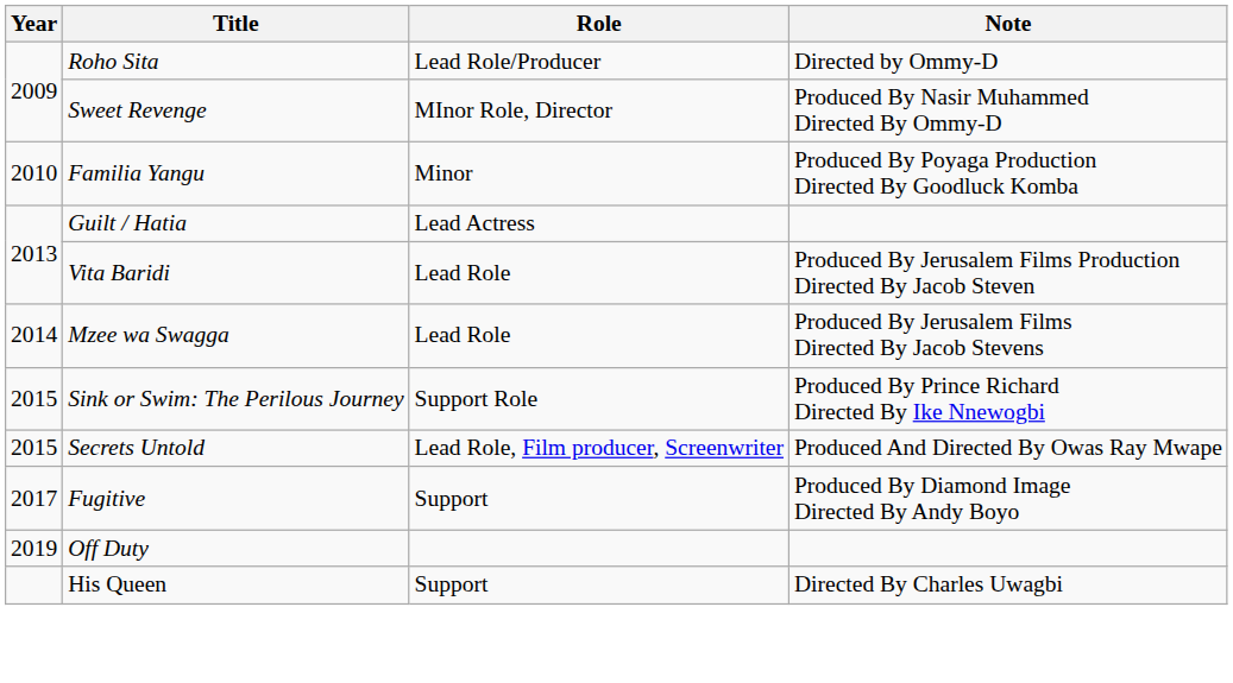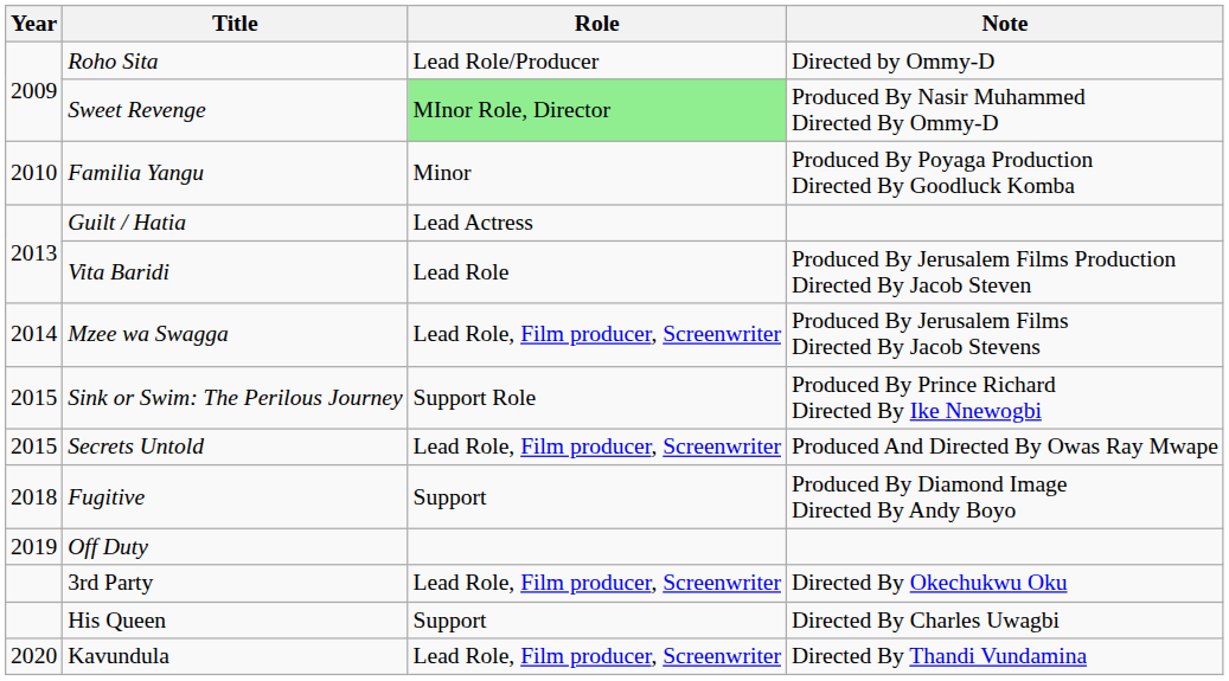Sweet Revenge | Role: no background -> lightgreen background
Mzee wa Swagga | Role: Lead Role -> Lead Role, Film producer, Screenwriter
Fugitive | Year: 2017 -> 2018
+ row: 3rd Party | Lead Role, Film producer, Screenwriter | Directed By Okechukwu Oku
+ row: 2020 | Kavundula | Lead Role, Film producer, Screenwriter | Directed By Thandi Vundamina
